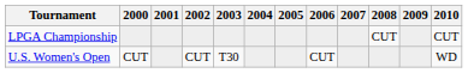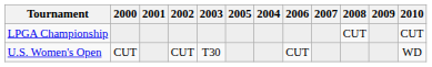columns swapped: 2004 <-> 2005
